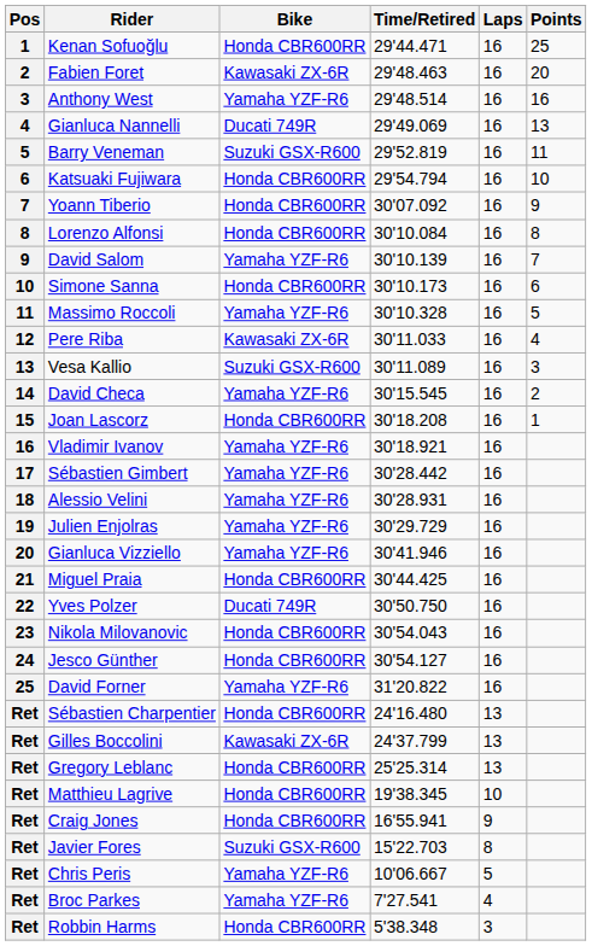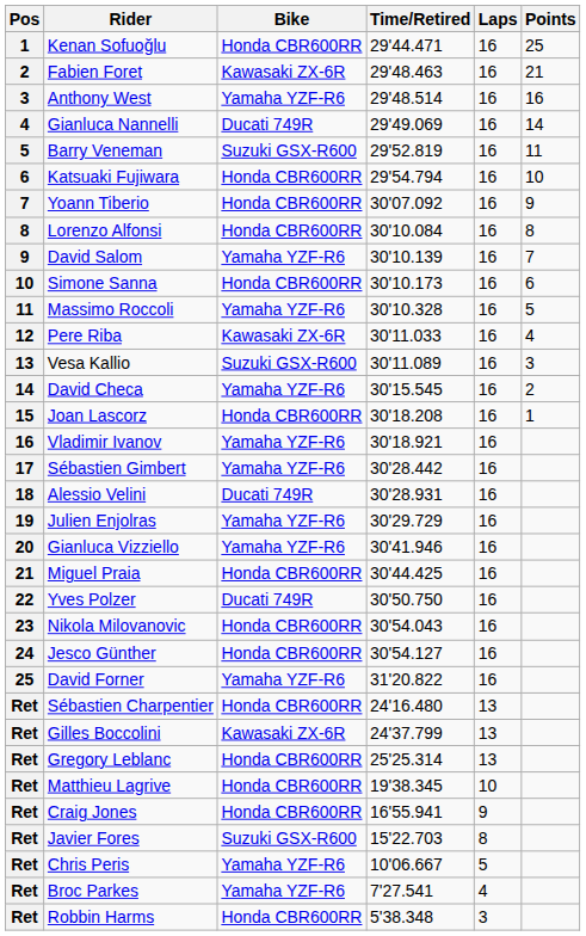Fabien Foret | Points: 20 -> 21
Gianluca Nannelli | Points: 13 -> 14
Alessio Velini | Bike: Yamaha YZF-R6 -> Ducati 749R
